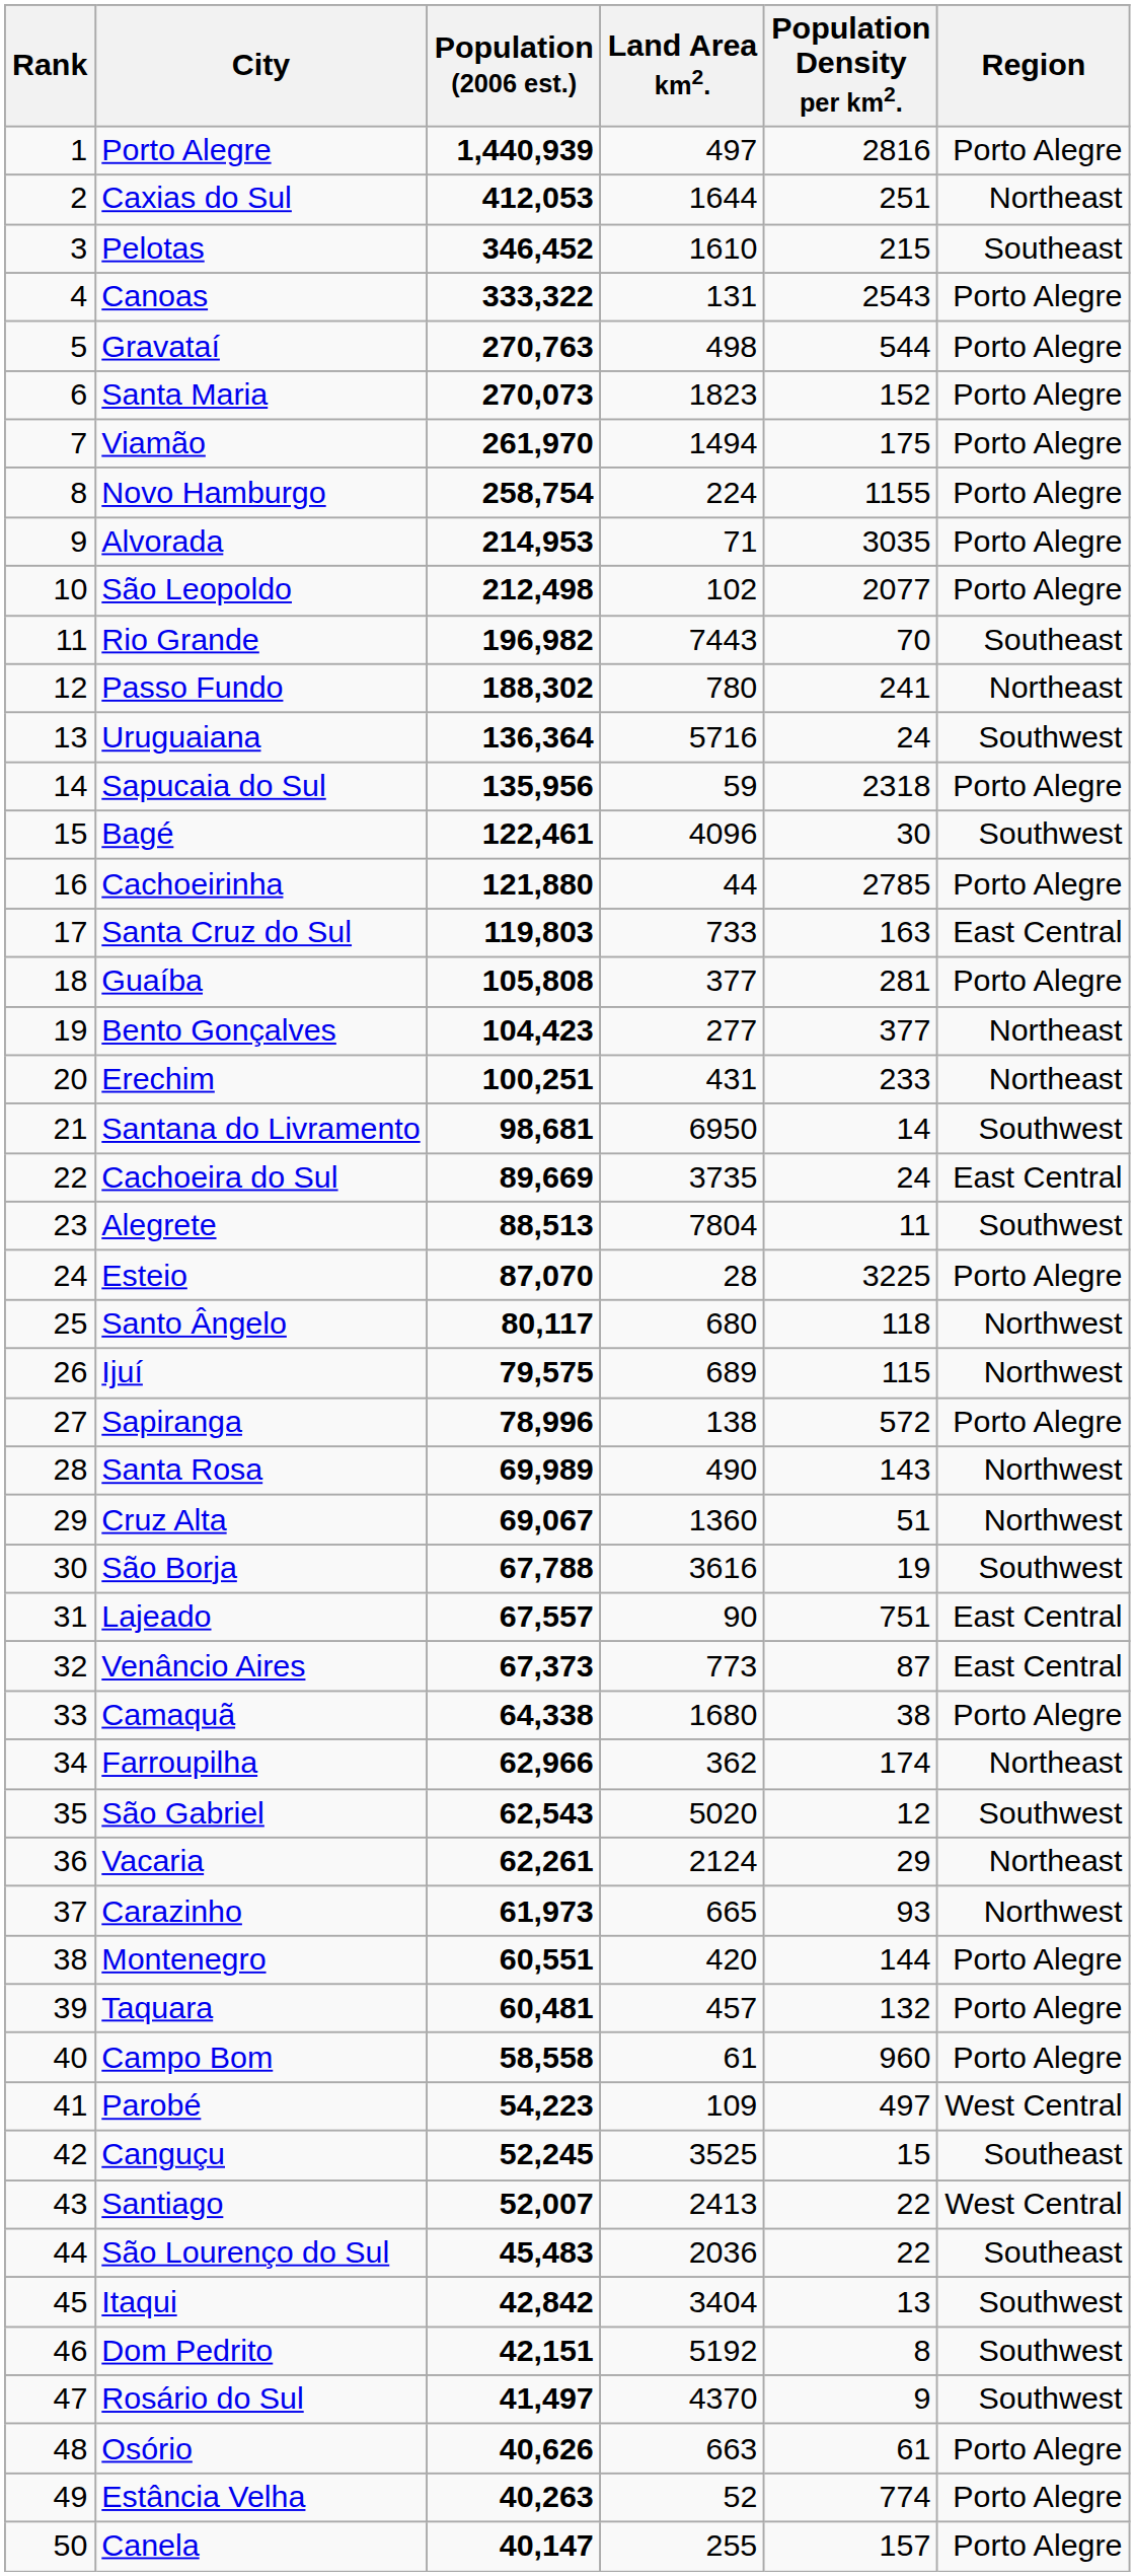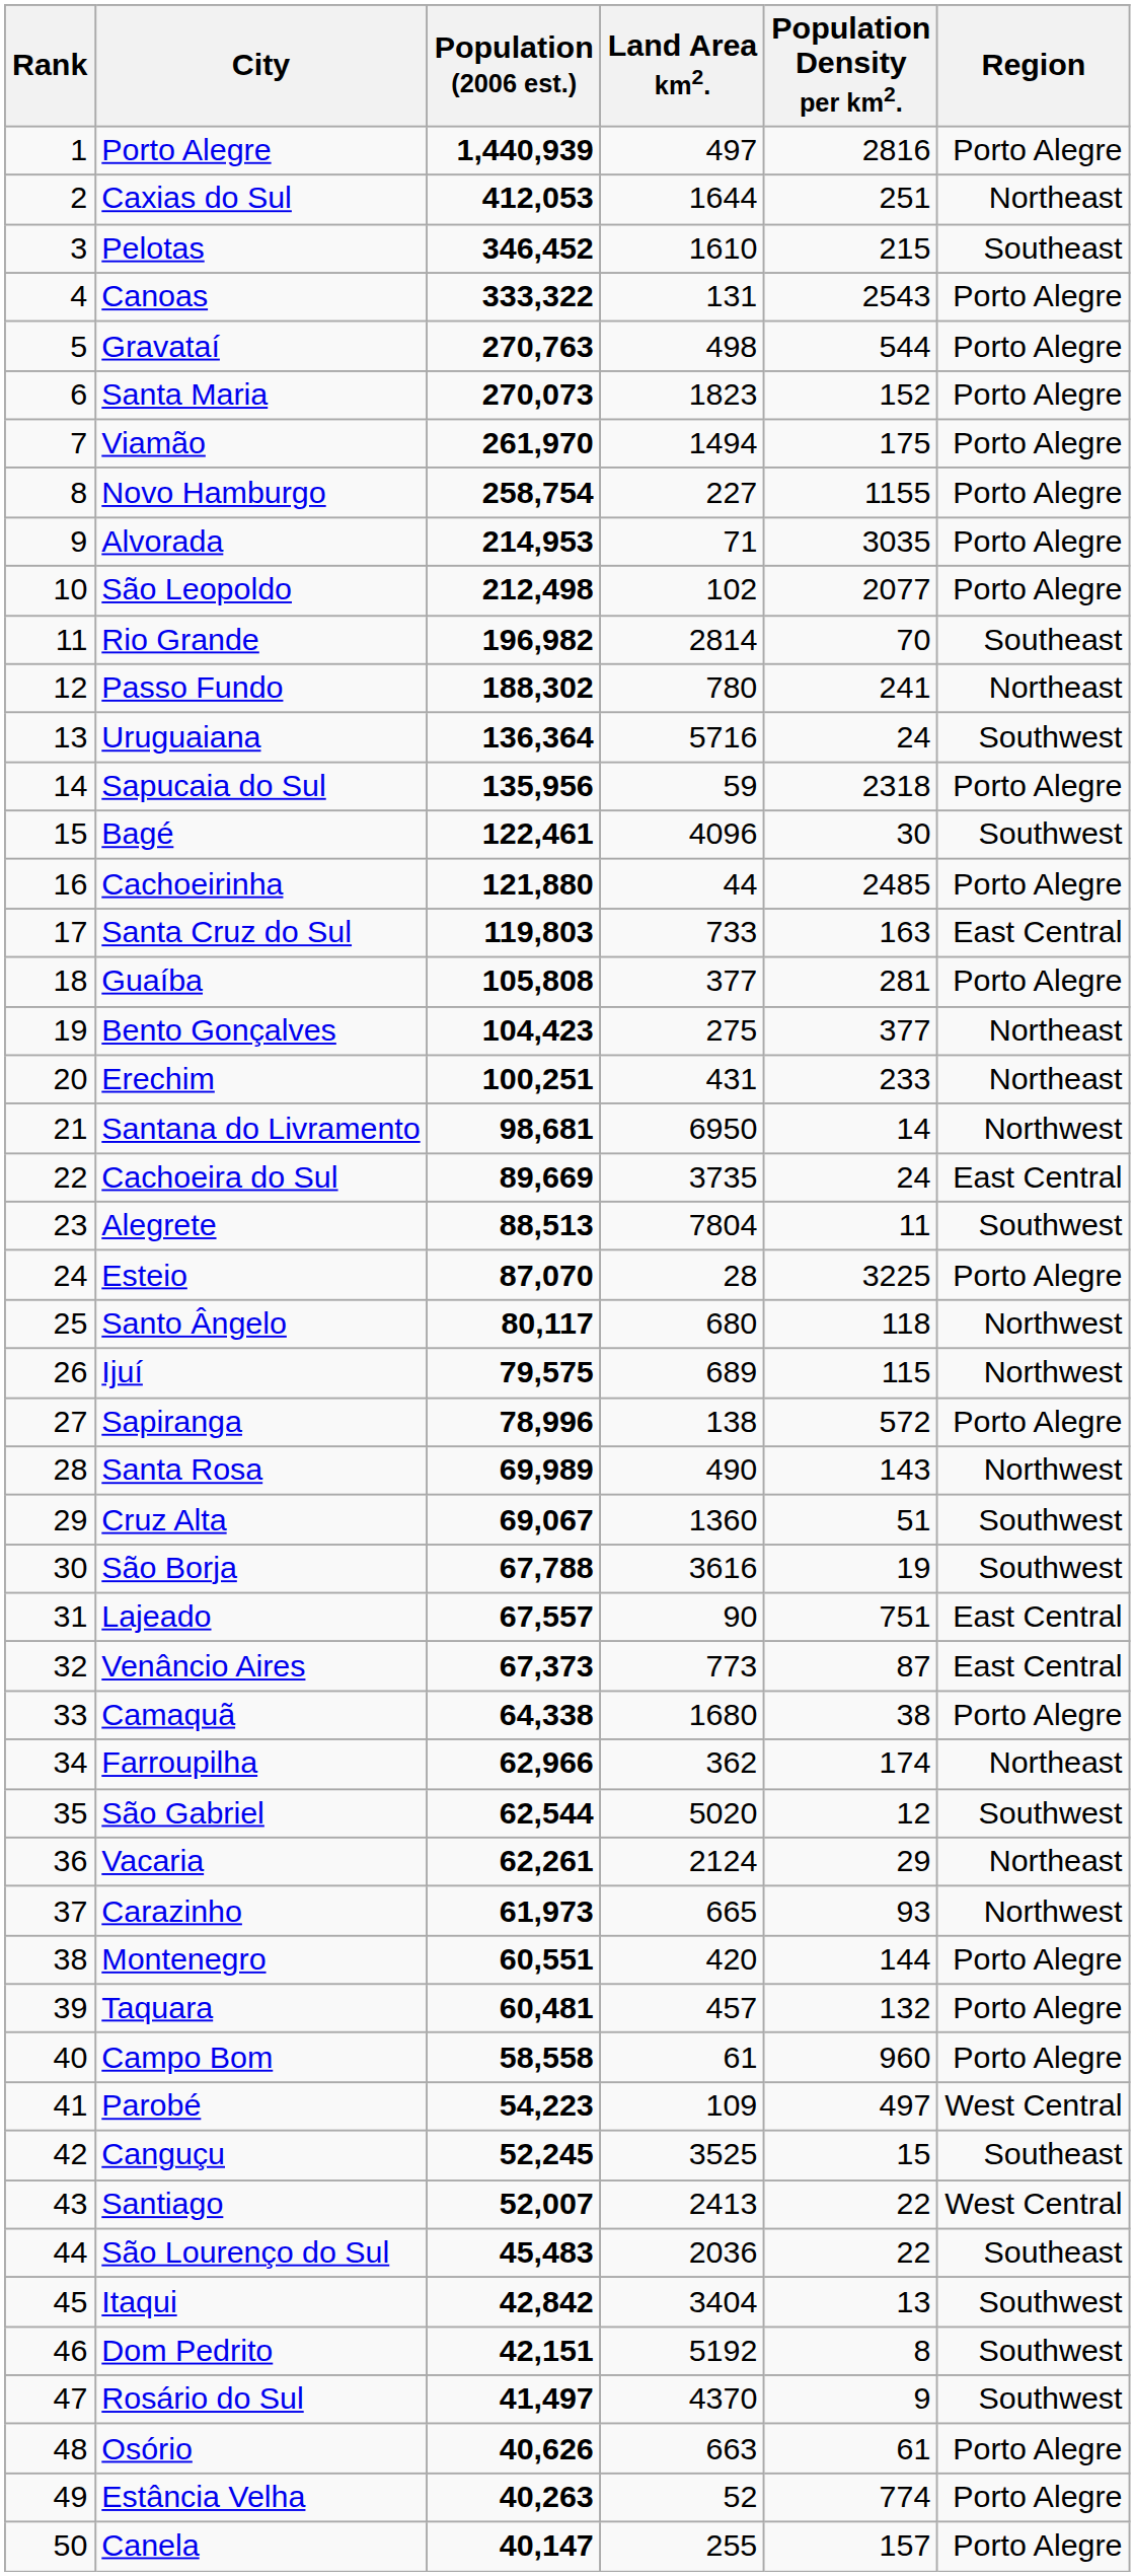Novo Hamburgo | Land Area km2.: 224 -> 227
Rio Grande | Land Area km2.: 7443 -> 2814
Cachoeirinha | Population Density per km2.: 2785 -> 2485
Bento Gonçalves | Land Area km2.: 277 -> 275
Santana do Livramento | Region: Southwest -> Northwest
Cruz Alta | Region: Northwest -> Southwest
São Gabriel | Population (2006 est.): 62,543 -> 62,544
